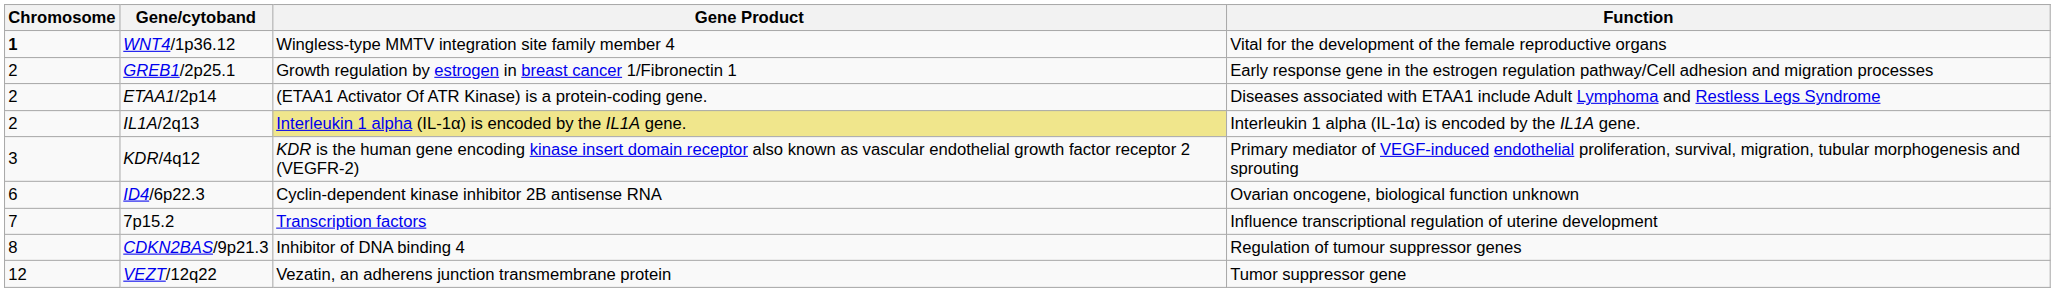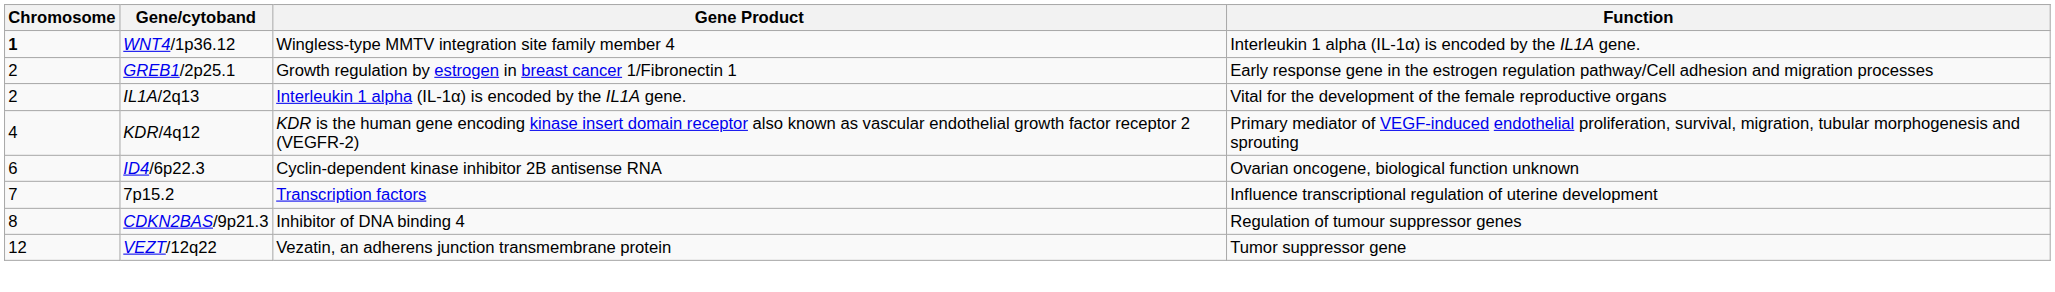WNT4/1p36.12 | Function: Vital for the development of the female reproductive organs -> Interleukin 1 alpha (IL-1α) is encoded by the IL1A gene.
- row: 2 | ETAA1/2p14 | (ETAA1 Activator Of ATR Kinase) is a protein-coding gene. | Diseases associated with ETAA1 include Adult Lymphoma and Restless Legs Syndrome
IL1A/2q13 | Gene Product: khaki background -> no background
IL1A/2q13 | Function: Interleukin 1 alpha (IL-1α) is encoded by the IL1A gene. -> Vital for the development of the female reproductive organs
KDR/4q12 | Chromosome: 3 -> 4
